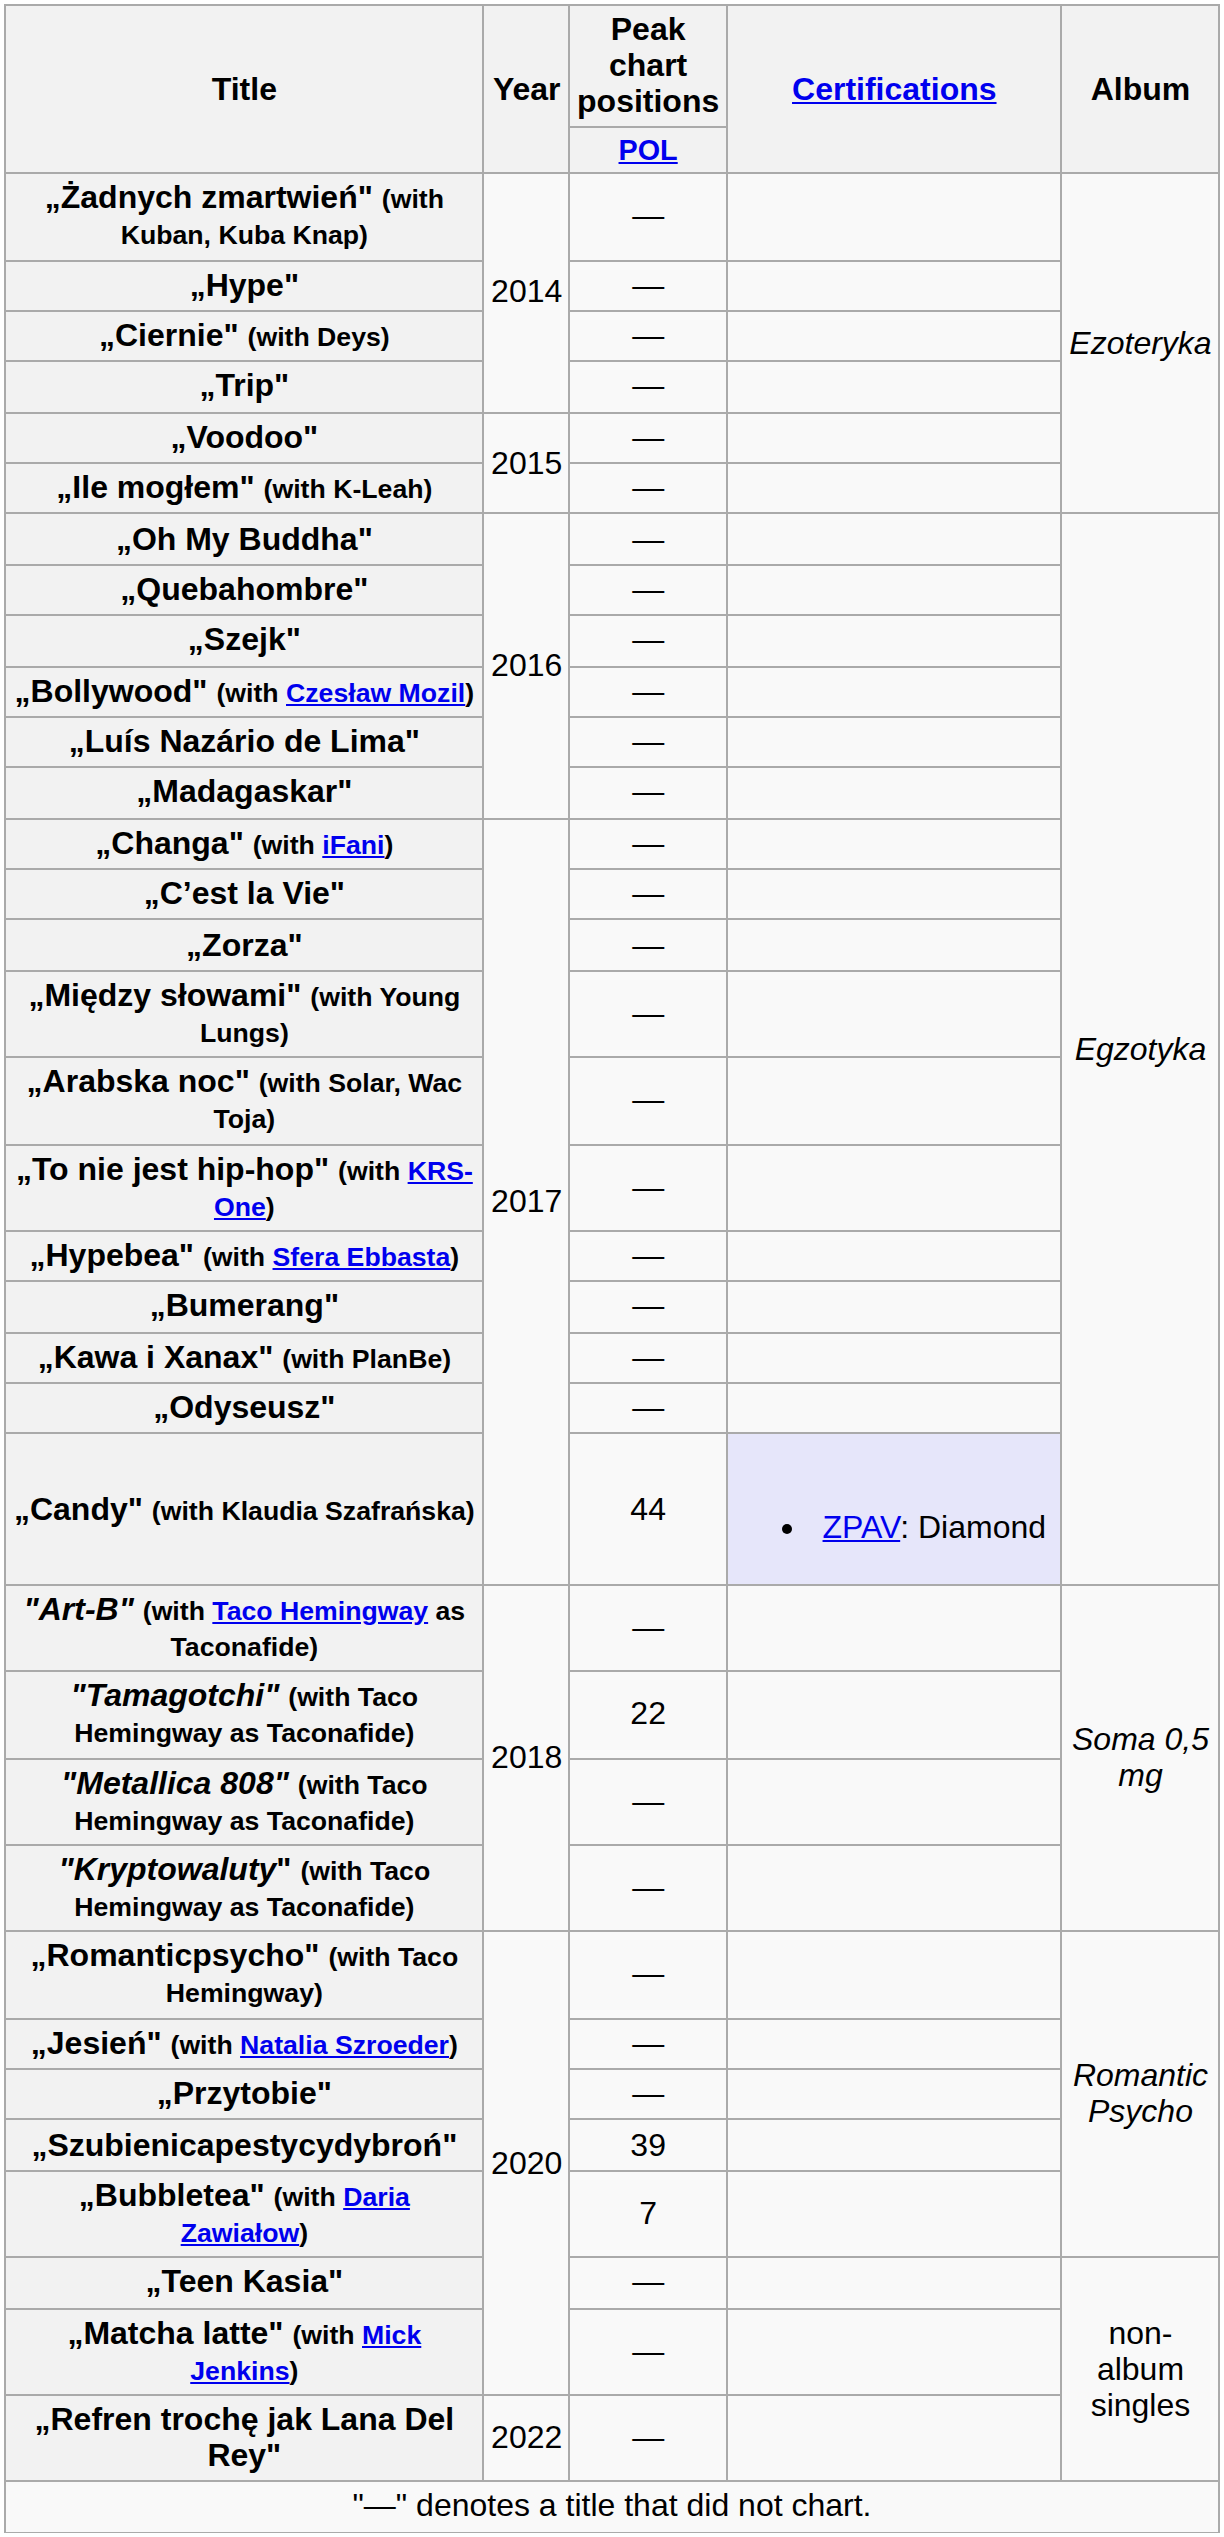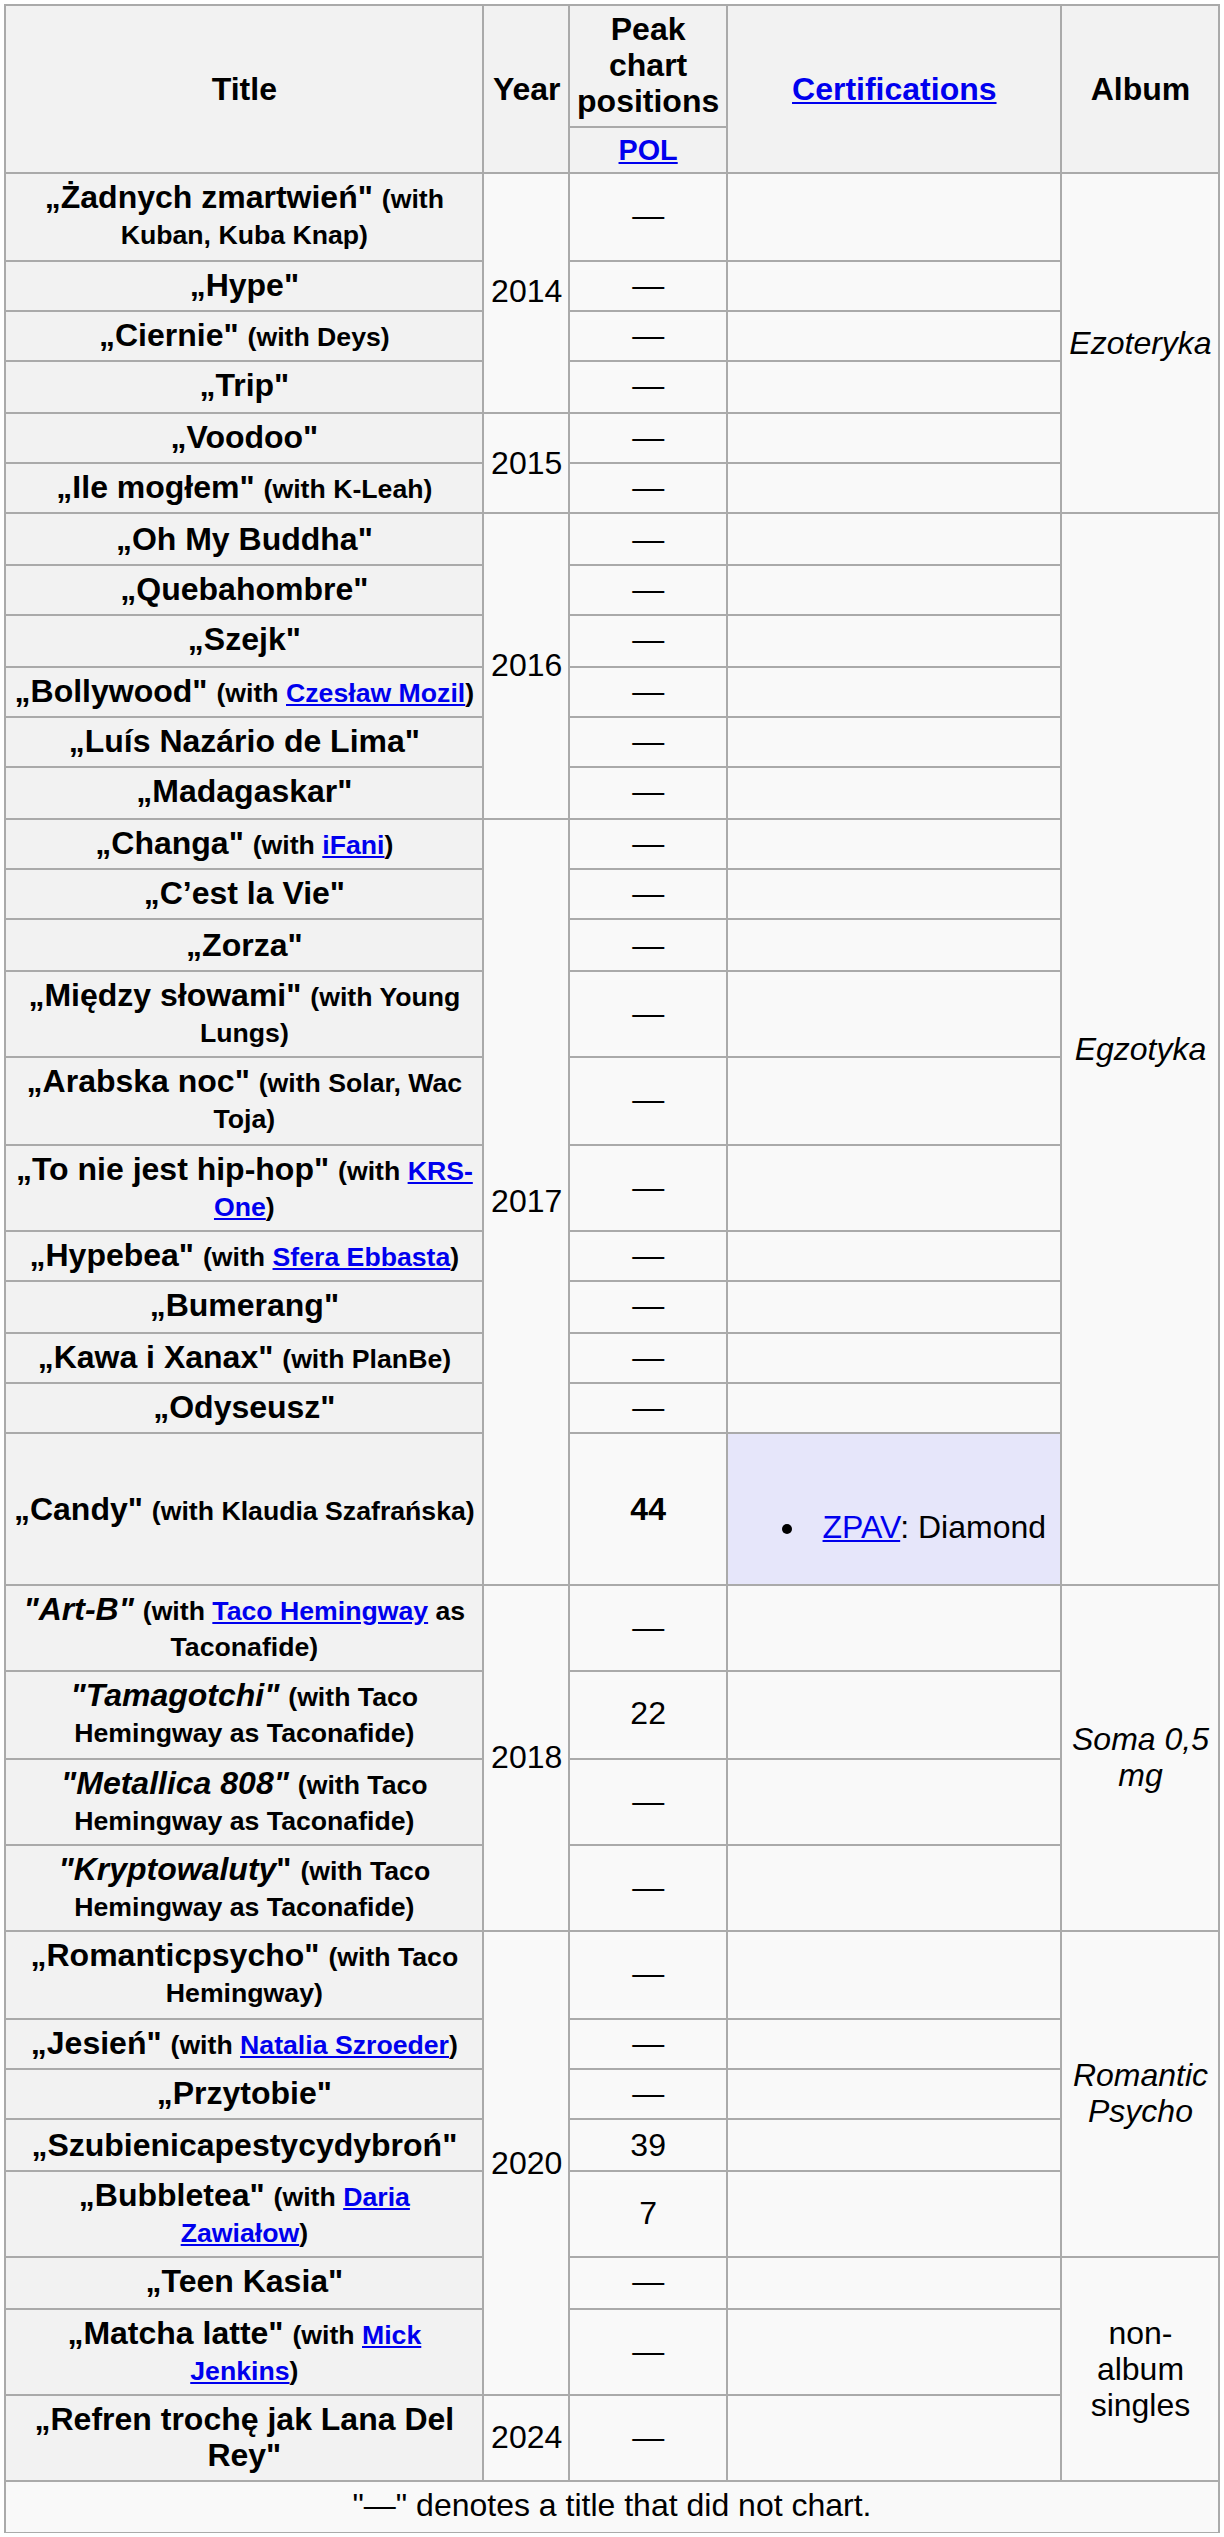„Candy" (with Klaudia Szafrańska) | Peak chart positions / POL: normal -> bold
„Refren trochę jak Lana Del Rey" | Year: 2022 -> 2024
